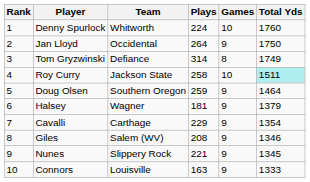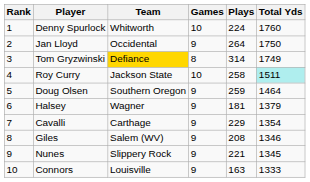columns swapped: Games <-> Plays
Tom Gryzwinski | Team: no background -> gold background
